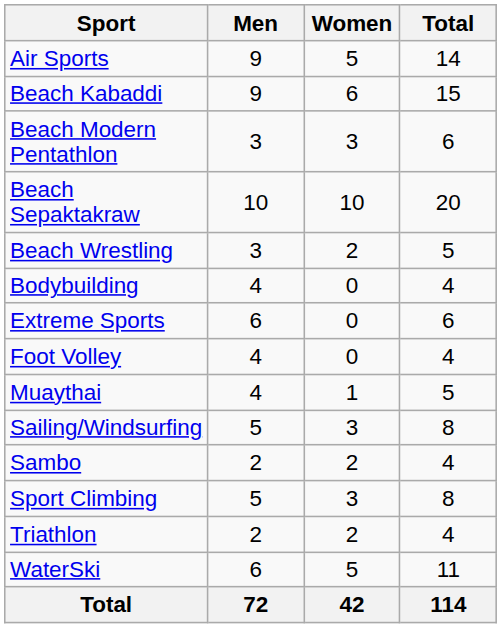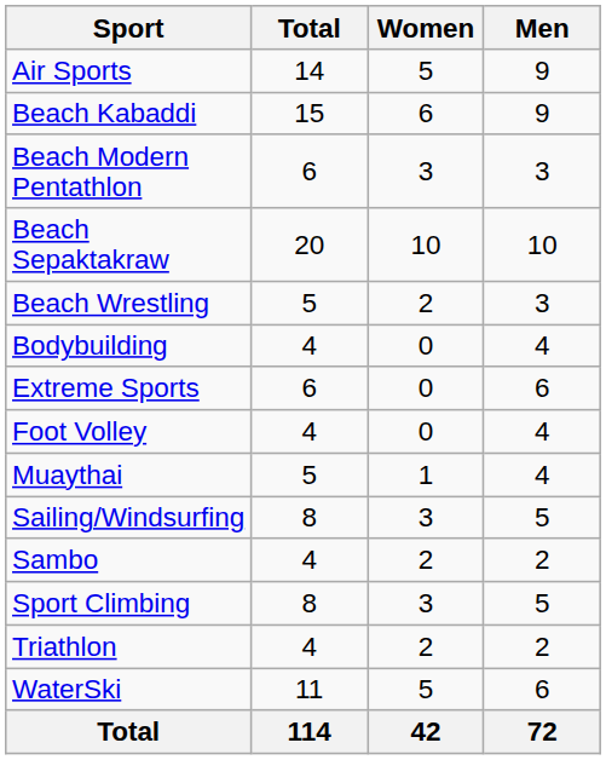columns swapped: Men <-> Total
